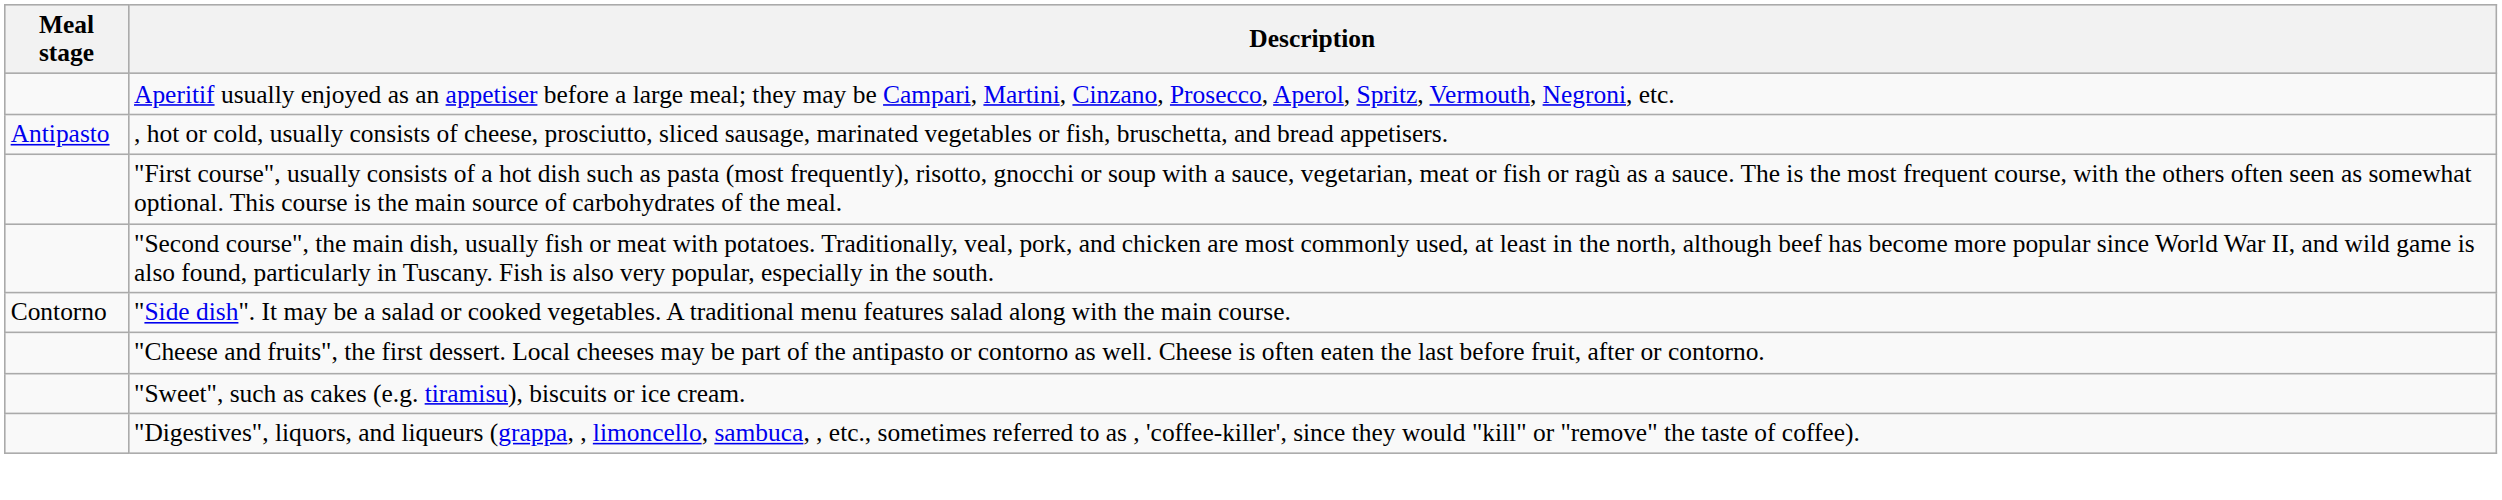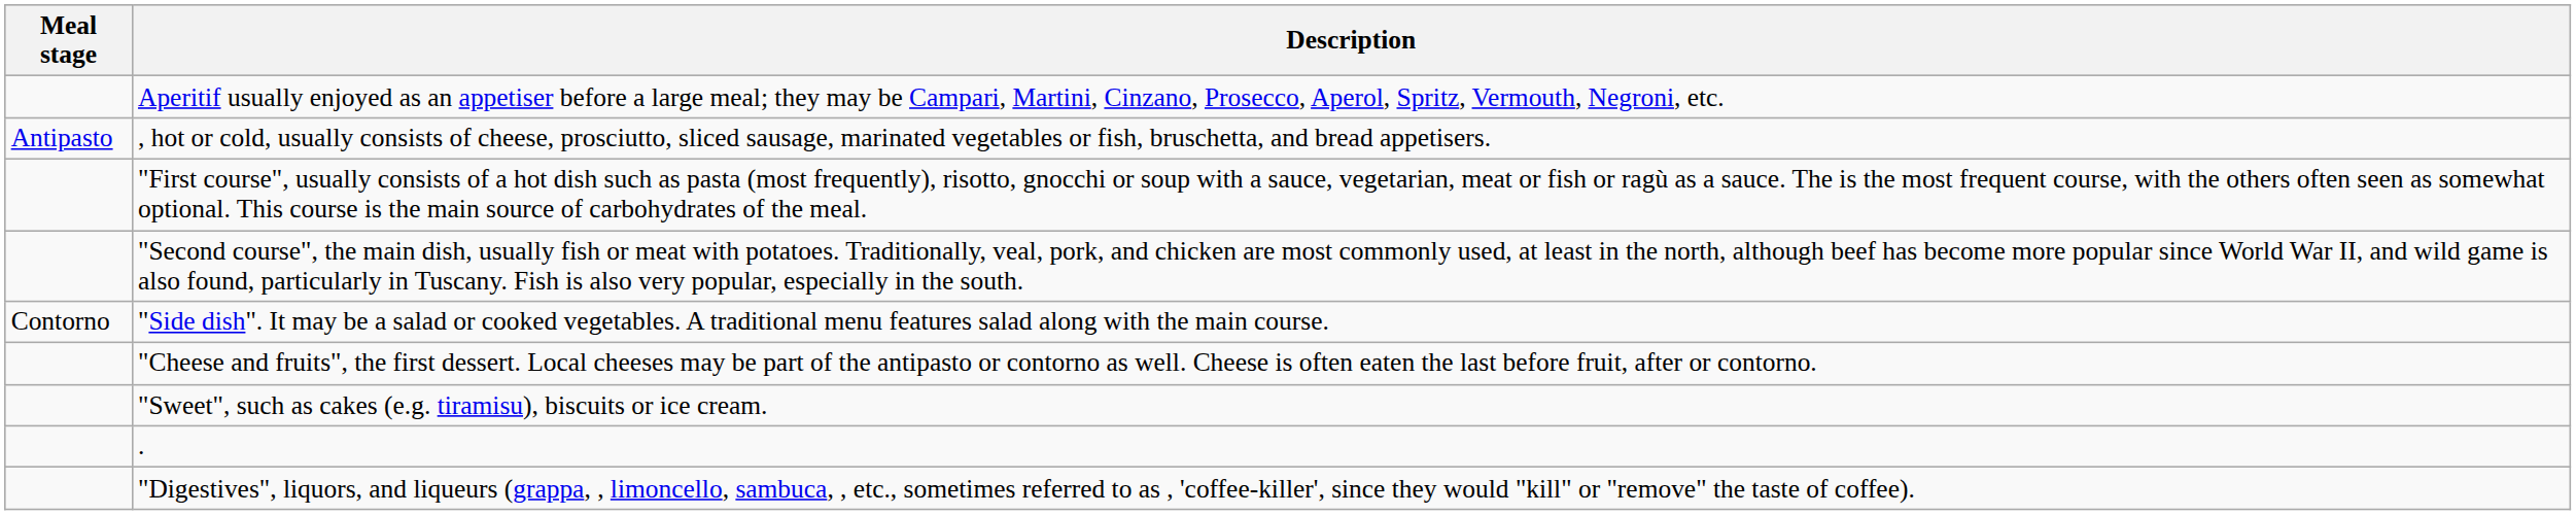+ row: .
